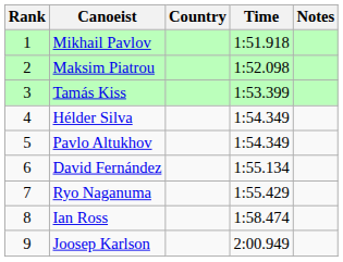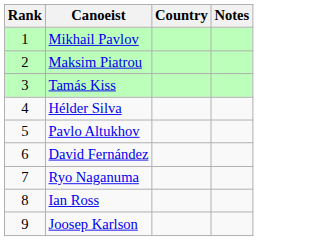- column: Time | 1:51.918 | 1:52.098 | 1:53.399 | 1:54.349 | 1:54.349 | 1:55.134 | 1:55.429 | 1:58.474 | 2:00.949
